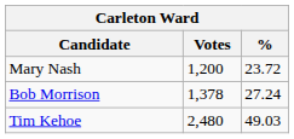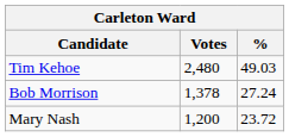rows swapped: Tim Kehoe <-> Mary Nash
